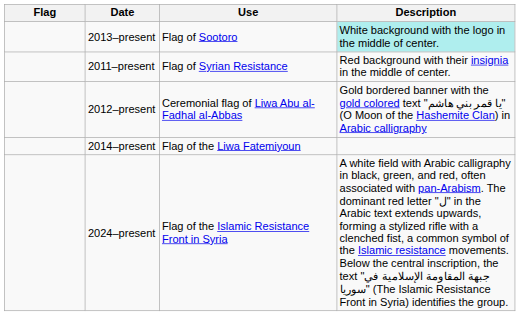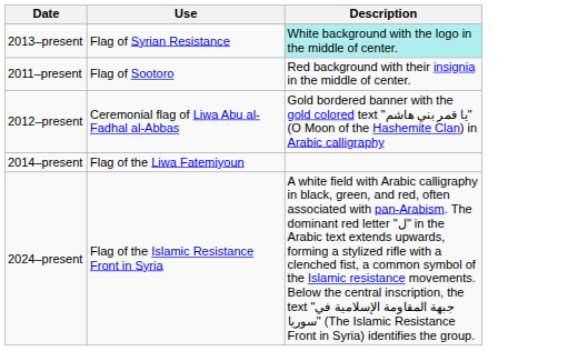- column: Flag
2013–present | Use: Flag of Sootoro -> Flag of Syrian Resistance
2011–present | Use: Flag of Syrian Resistance -> Flag of Sootoro
